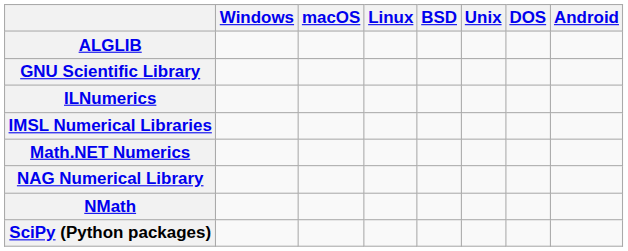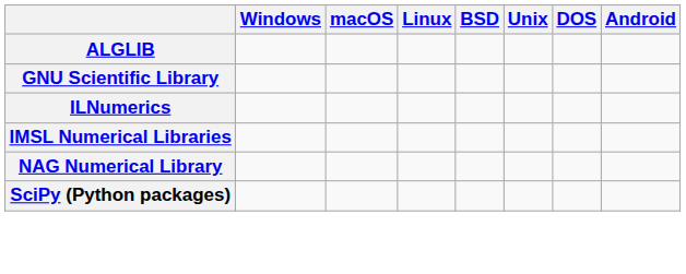- row: Math.NET Numerics
- row: NMath
